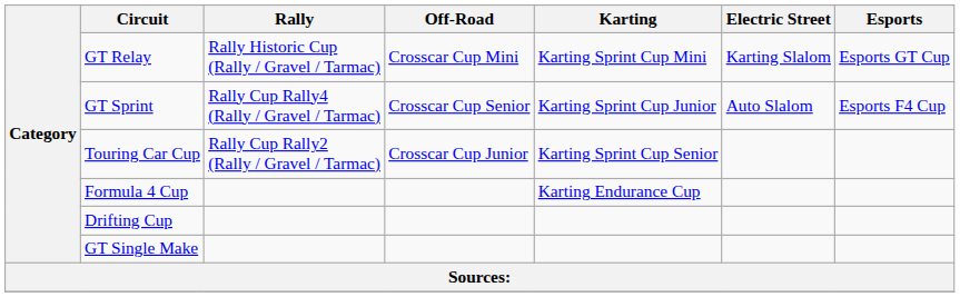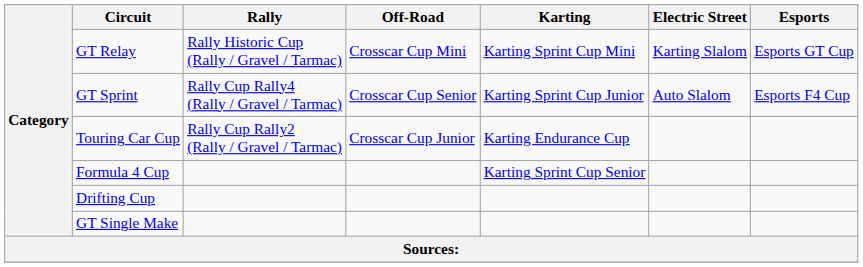Touring Car Cup | Karting: Karting Sprint Cup Senior -> Karting Endurance Cup
Formula 4 Cup | Karting: Karting Endurance Cup -> Karting Sprint Cup Senior
